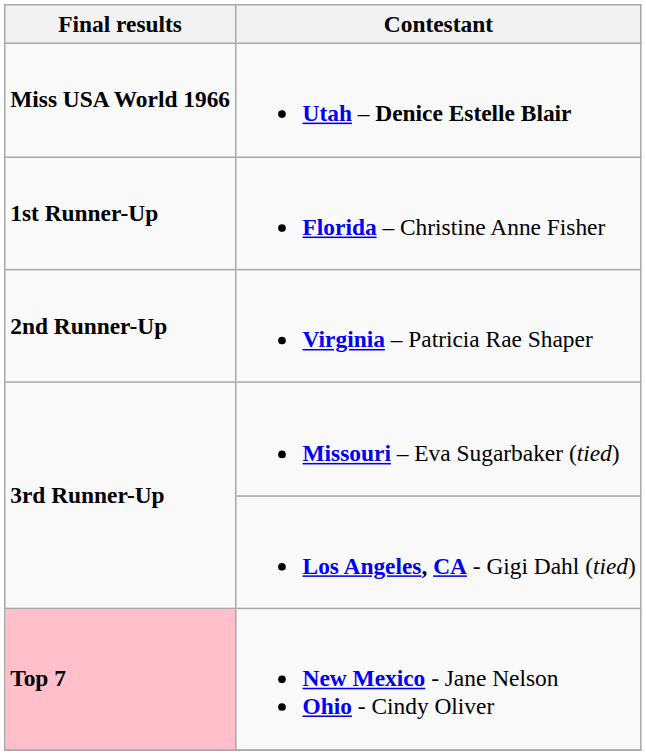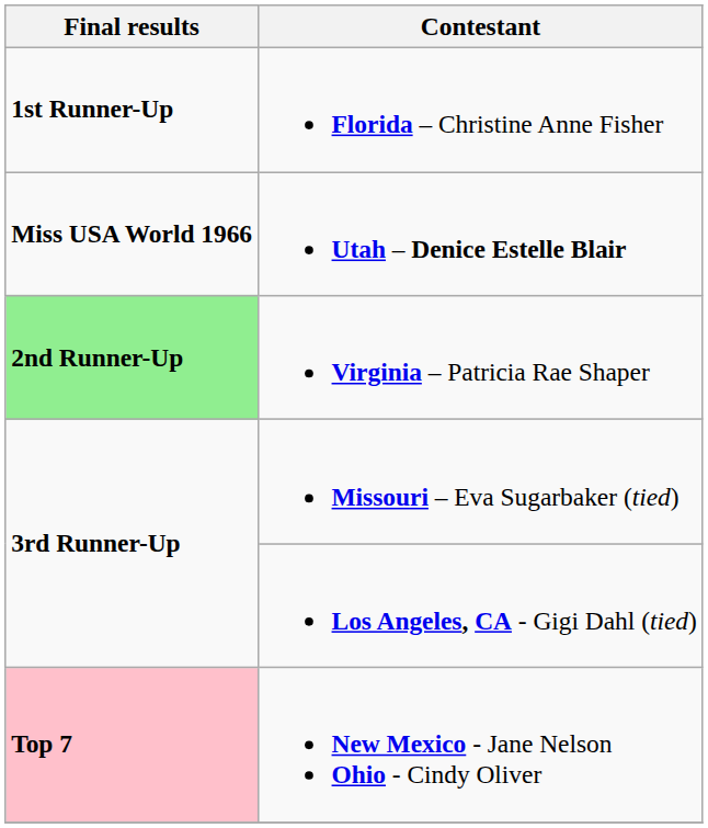rows swapped: Utah – Denice Estelle Blair <-> Florida – Christine Anne Fisher
Virginia – Patricia Rae Shaper | Final results: no background -> lightgreen background
